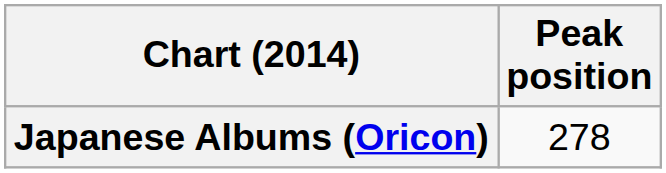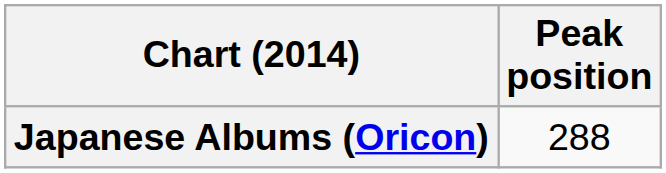Japanese Albums (Oricon) | Peak position: 278 -> 288
